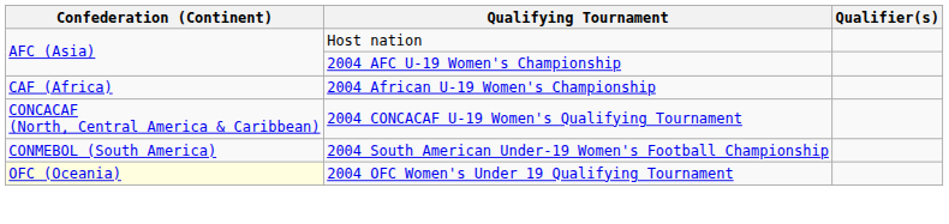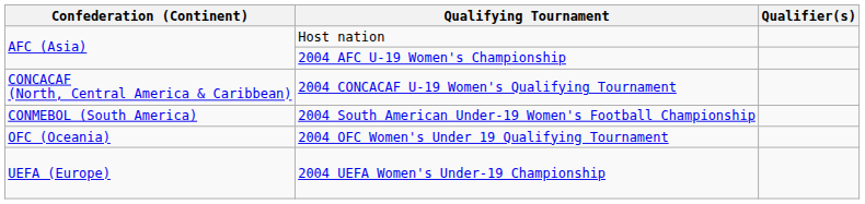- row: CAF (Africa) | 2004 African U-19 Women's Championship
2004 OFC Women's Under 19 Qualifying Tournament | Confederation (Continent): lightyellow background -> no background
+ row: UEFA (Europe) | 2004 UEFA Women's Under-19 Championship
